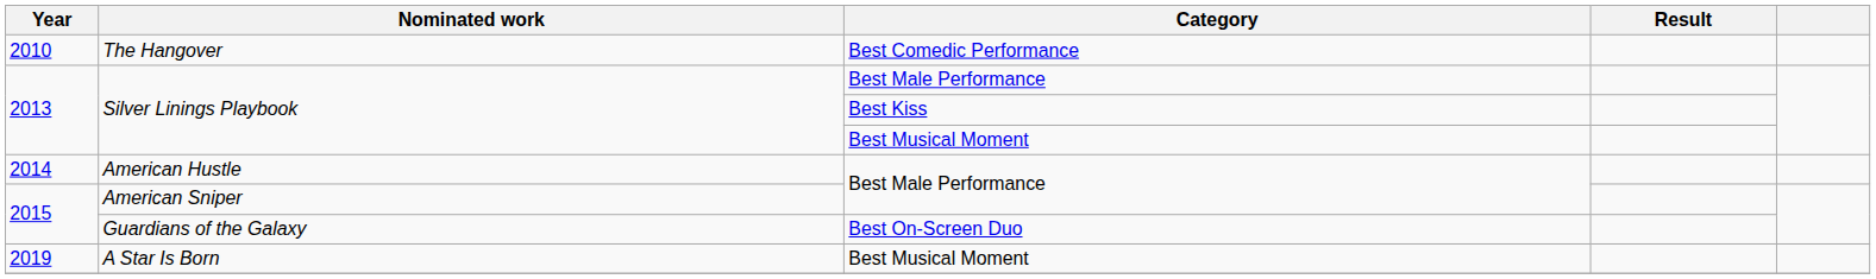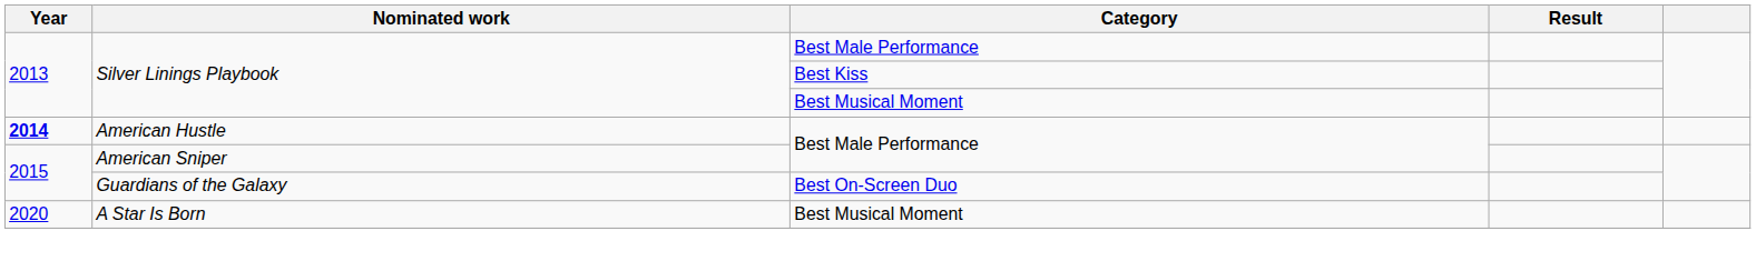- row: 2010 | The Hangover | Best Comedic Performance
American Hustle | Year: normal -> bold
A Star Is Born | Year: 2019 -> 2020
